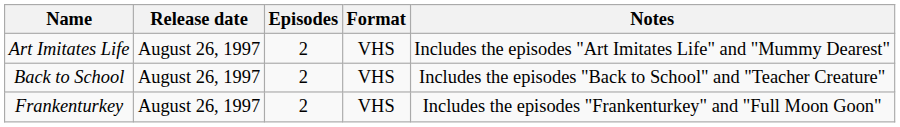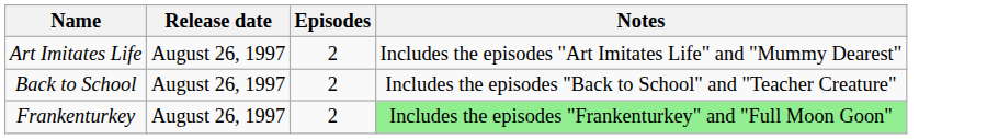- column: Format | VHS | VHS | VHS
Frankenturkey | Notes: no background -> lightgreen background
